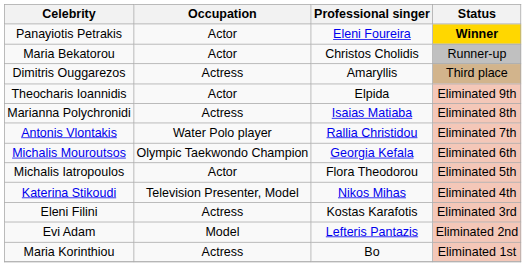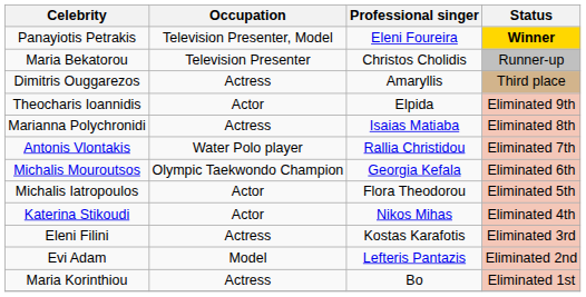Panayiotis Petrakis | Occupation: Actor -> Television Presenter, Model
Maria Bekatorou | Occupation: Actor -> Television Presenter
Katerina Stikoudi | Occupation: Television Presenter, Model -> Actor
